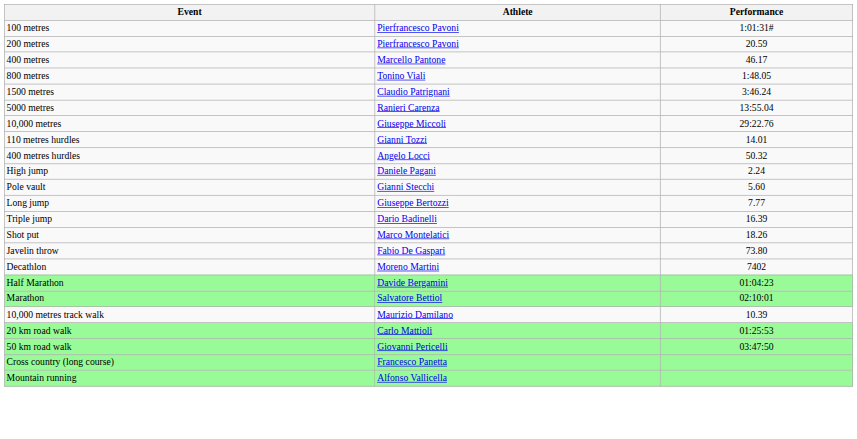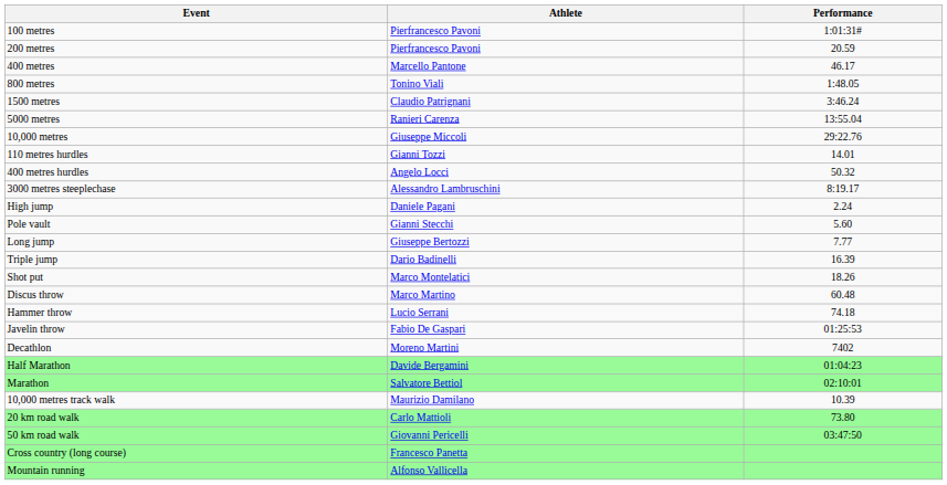+ row: 3000 metres steeplechase | Alessandro Lambruschini | 8:19.17
+ row: Discus throw | Marco Martino | 60.48
+ row: Hammer throw | Lucio Serrani | 74.18
Javelin throw | Performance: 73.80 -> 01:25:53
20 km road walk | Performance: 01:25:53 -> 73.80
